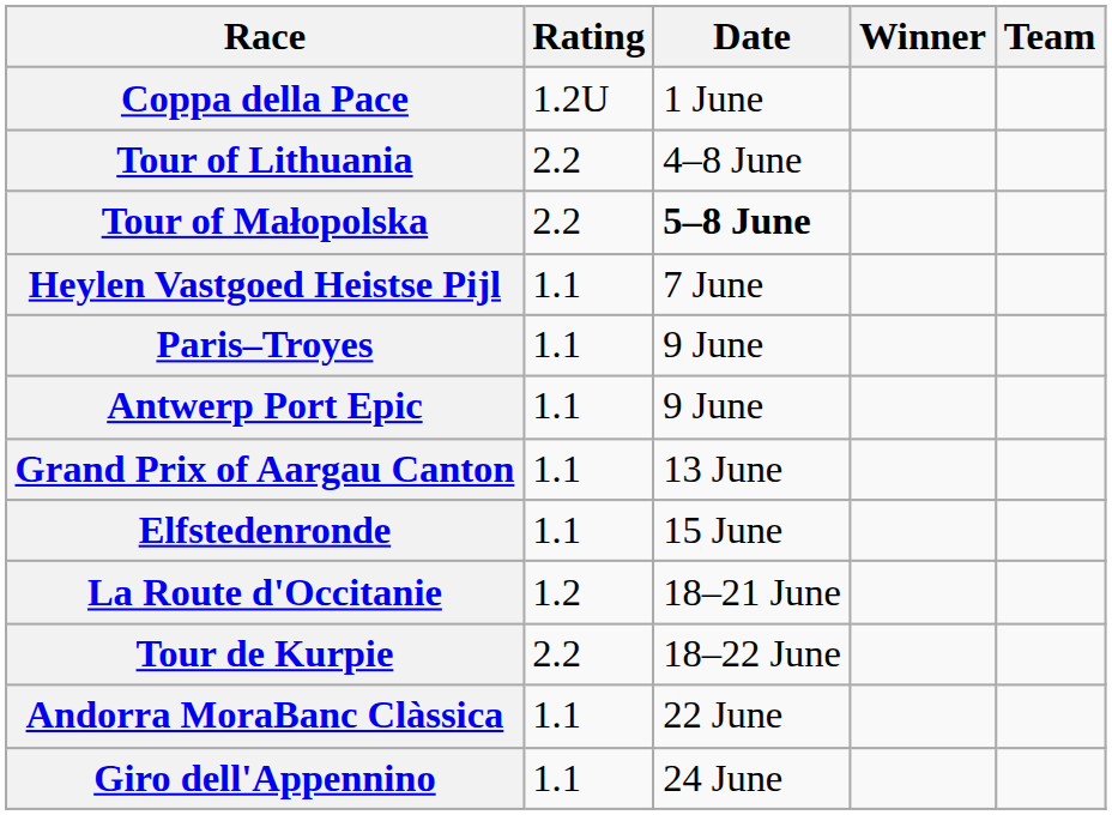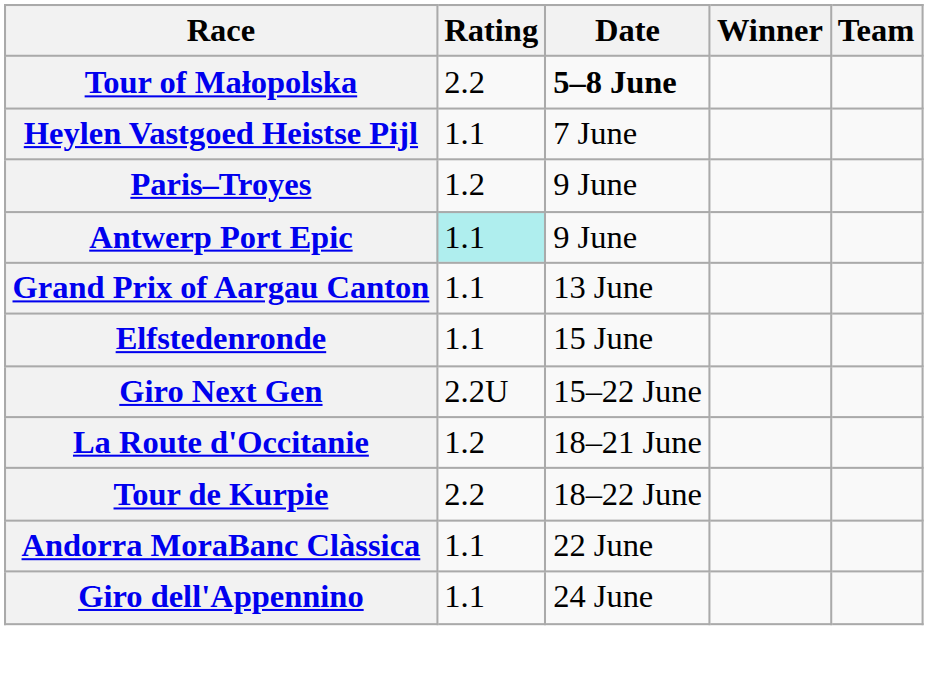- row: Coppa della Pace | 1.2U | 1 June
- row: Tour of Lithuania | 2.2 | 4–8 June
Paris–Troyes | Rating: 1.1 -> 1.2
Antwerp Port Epic | Rating: no background -> paleturquoise background
+ row: Giro Next Gen | 2.2U | 15–22 June
